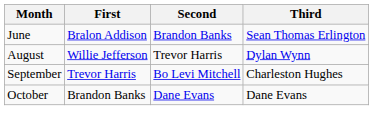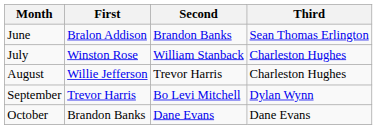+ row: July | Winston Rose | William Stanback | Charleston Hughes
August | Third: Dylan Wynn -> Charleston Hughes
September | Third: Charleston Hughes -> Dylan Wynn
